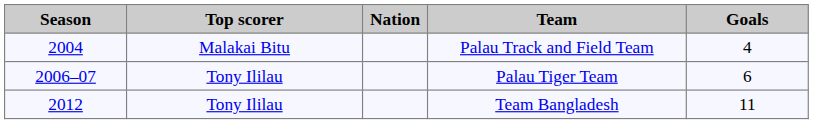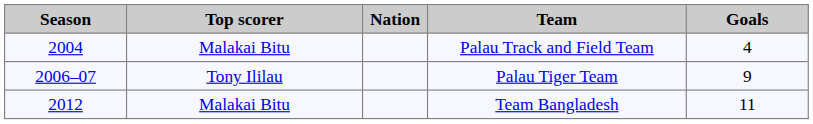Palau Tiger Team | Goals: 6 -> 9
Team Bangladesh | Top scorer: Tony Ililau -> Malakai Bitu
